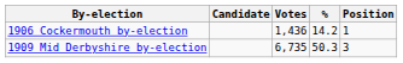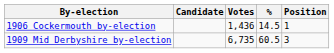1906 Cockermouth by-election | %: 14.2 -> 14.5
1909 Mid Derbyshire by-election | %: 50.3 -> 60.5
